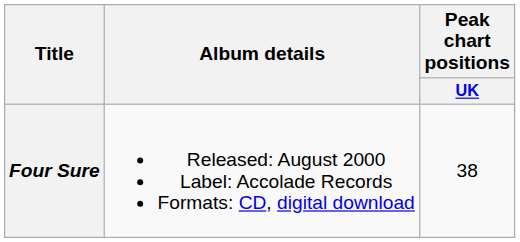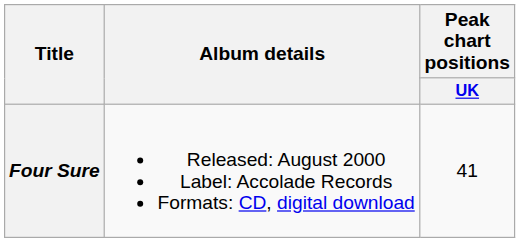Four Sure | Peak chart positions / UK: 38 -> 41
